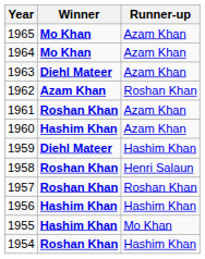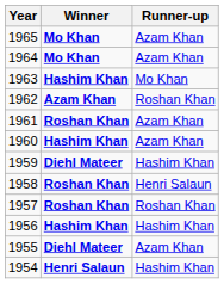1963 | Winner: Diehl Mateer -> Hashim Khan
1963 | Runner-up: Azam Khan -> Mo Khan
1955 | Winner: Hashim Khan -> Diehl Mateer
1955 | Runner-up: Mo Khan -> Azam Khan
1954 | Winner: Roshan Khan -> Henri Salaun
